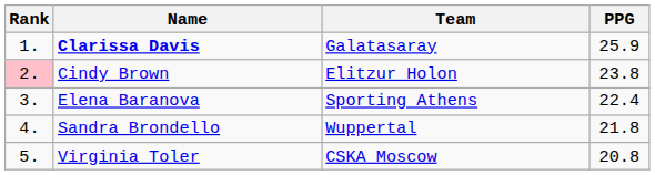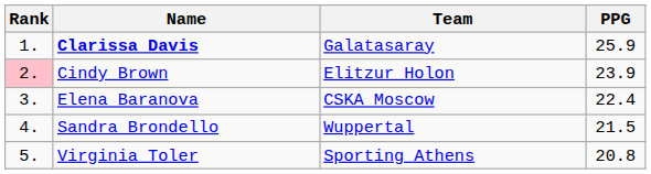Cindy Brown | PPG: 23.8 -> 23.9
Elena Baranova | Team: Sporting Athens -> CSKA Moscow
Sandra Brondello | PPG: 21.8 -> 21.5
Virginia Toler | Team: CSKA Moscow -> Sporting Athens
